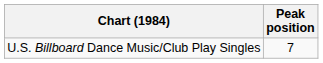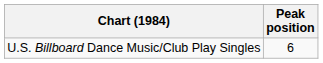U.S. Billboard Dance Music/Club Play Singles | Peak position: 7 -> 6
